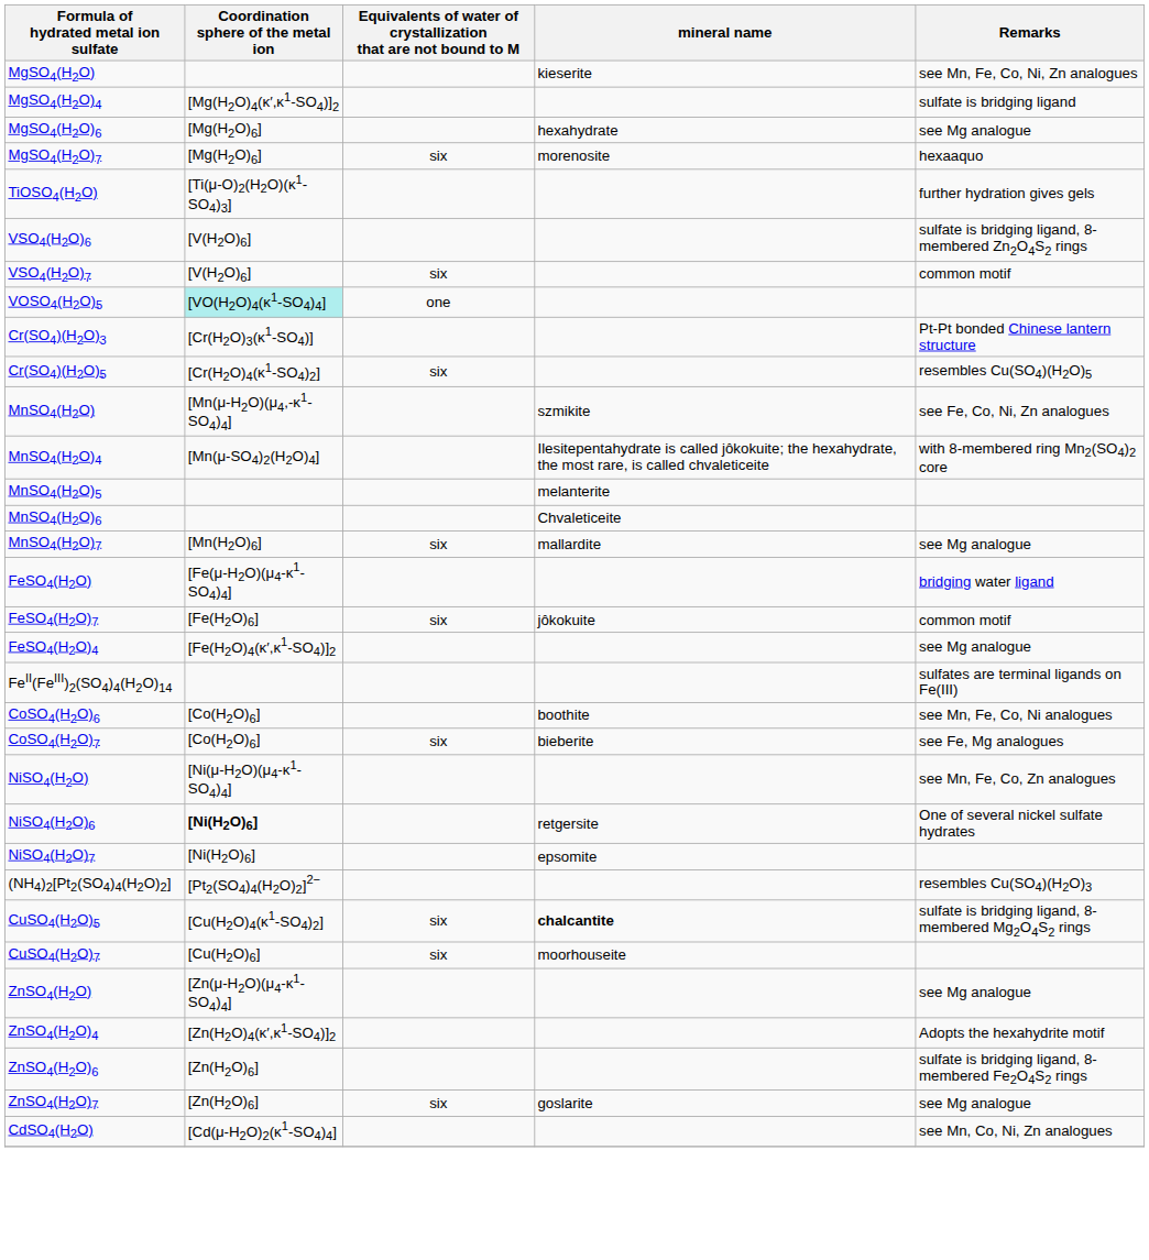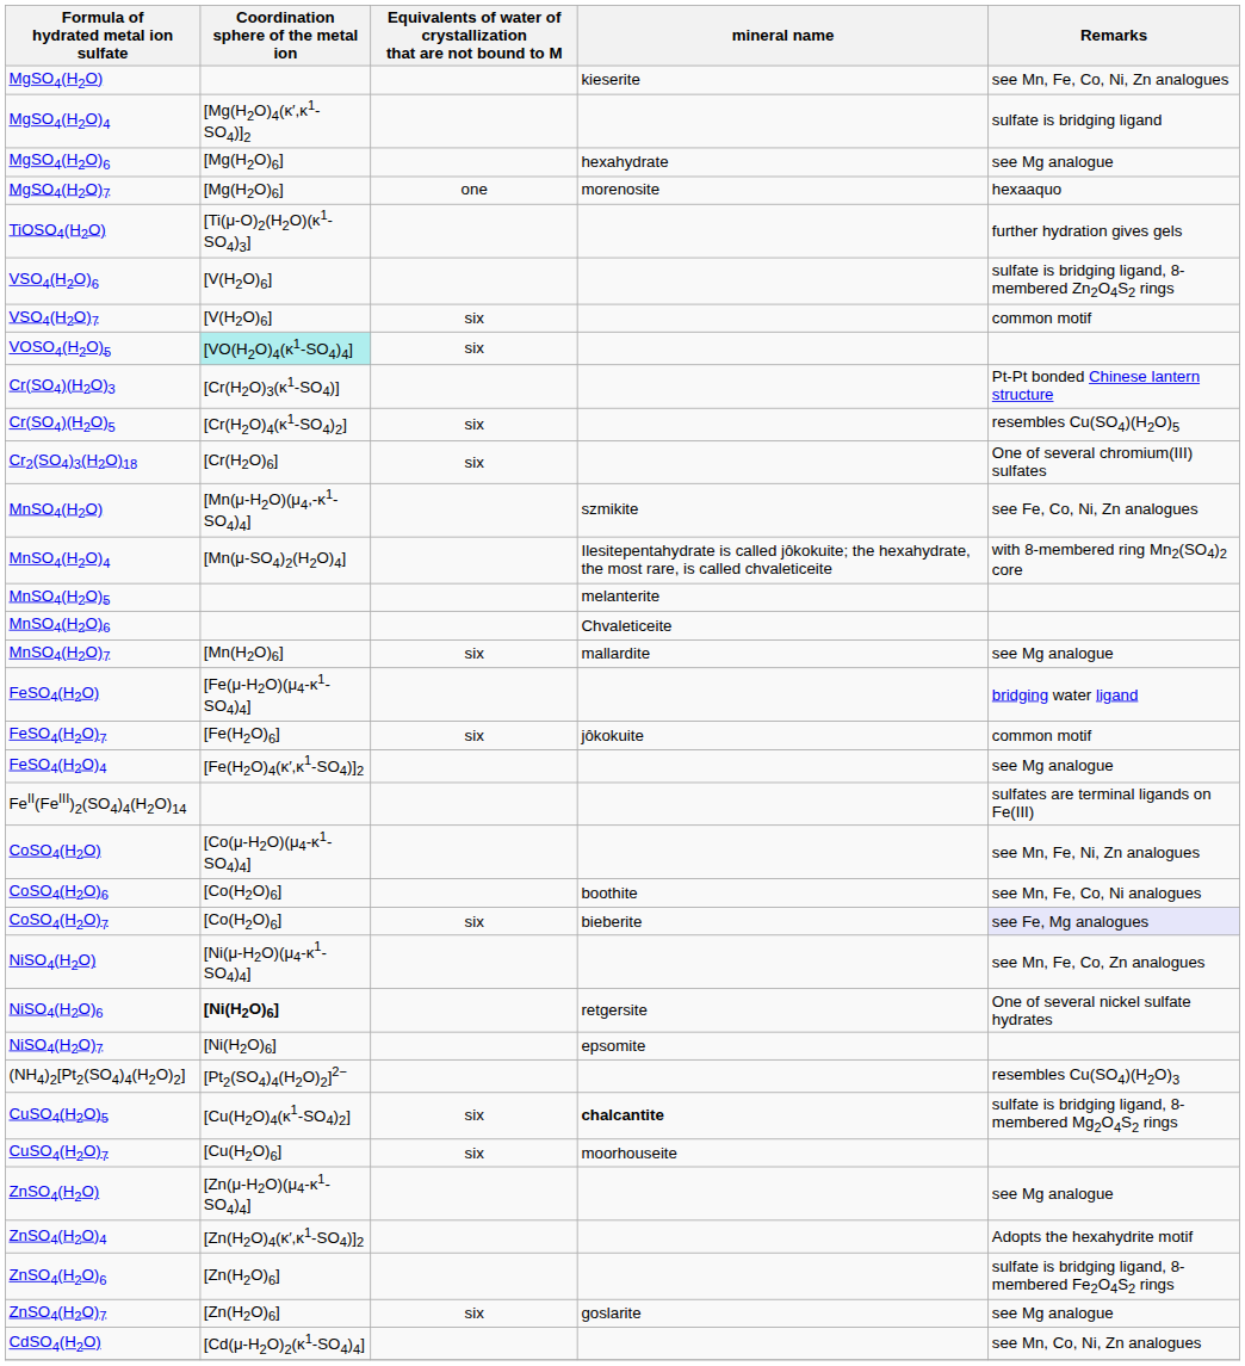MgSO4(H2O)7 | column 3: six -> one
VOSO4(H2O)5 | column 3: one -> six
+ row: Cr2(SO4)3(H2O)18 | [Cr(H2O)6] | six | One of several chromium(III) sulfates
+ row: CoSO4(H2O) | [Co(μ-H2O)(μ4-κ1-SO4)4] | see Mn, Fe, Ni, Zn analogues
CoSO4(H2O)7 | Remarks: no background -> lavender background
